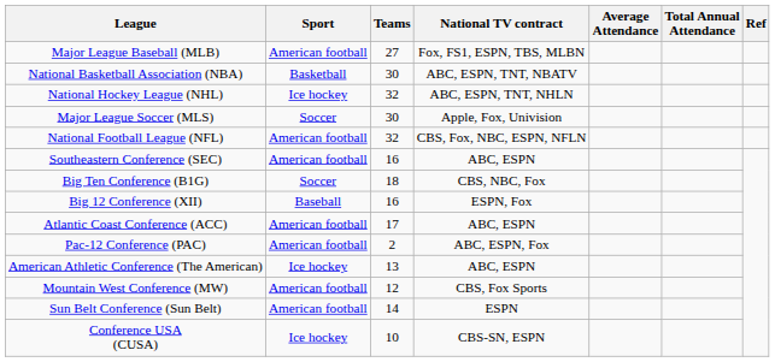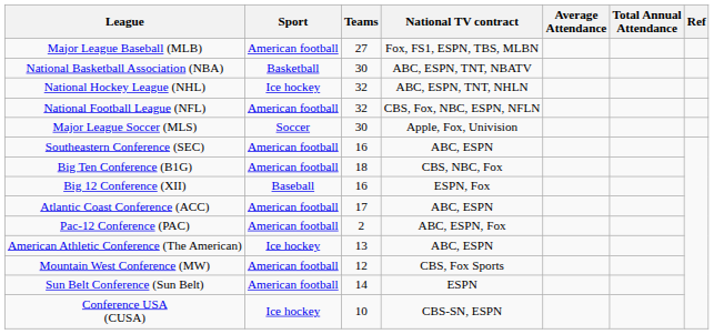rows swapped: National Football League (NFL) <-> Major League Soccer (MLS)
Big Ten Conference (B1G) | Sport: Soccer -> American football
